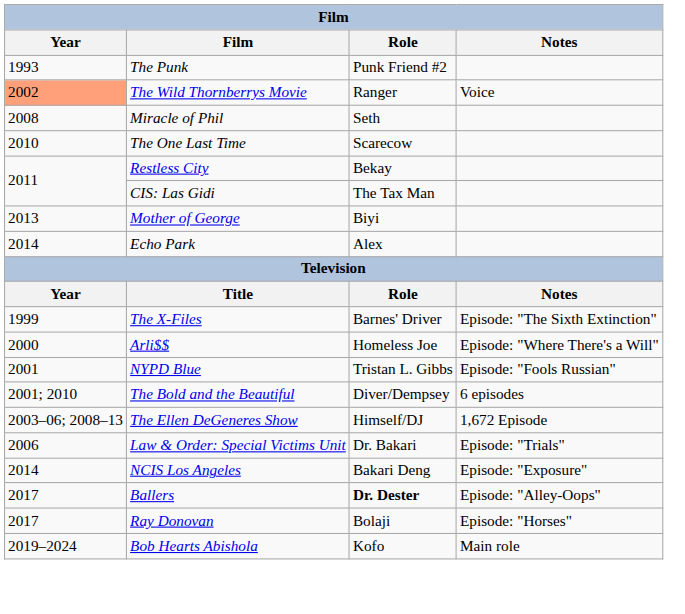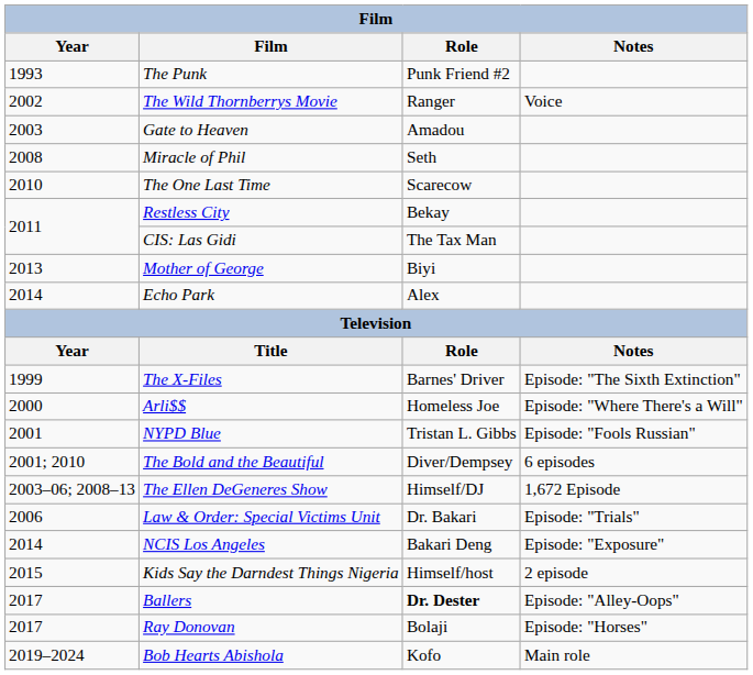The Wild Thornberrys Movie | Year: lightsalmon background -> no background
+ row: 2003 | Gate to Heaven | Amadou
+ row: 2015 | Kids Say the Darndest Things Nigeria | Himself/host | 2 episode
